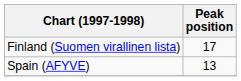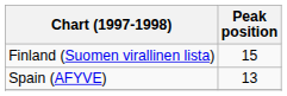Finland (Suomen virallinen lista) | Peak position: 17 -> 15
